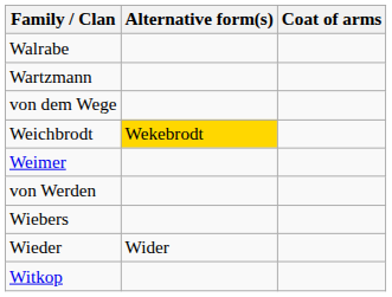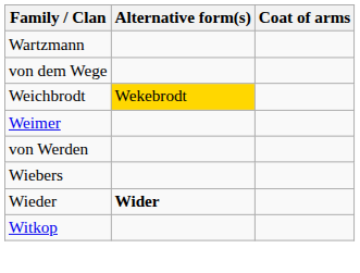- row: Walrabe
Wieder | Alternative form(s): normal -> bold
